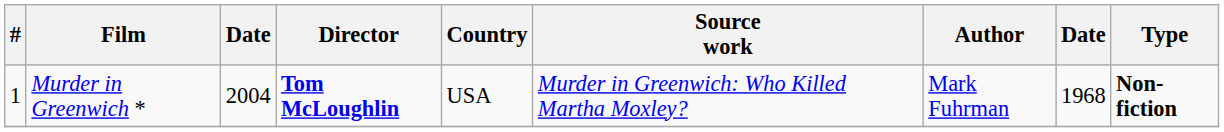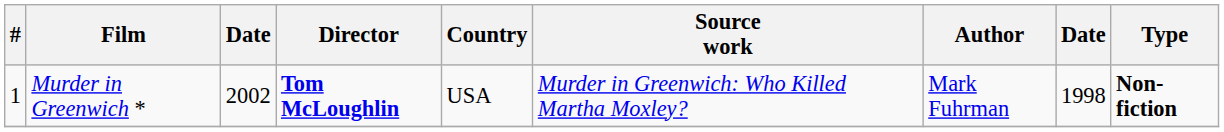Murder in Greenwich * | column 3: 2004 -> 2002
Murder in Greenwich * | column 8: 1968 -> 1998
